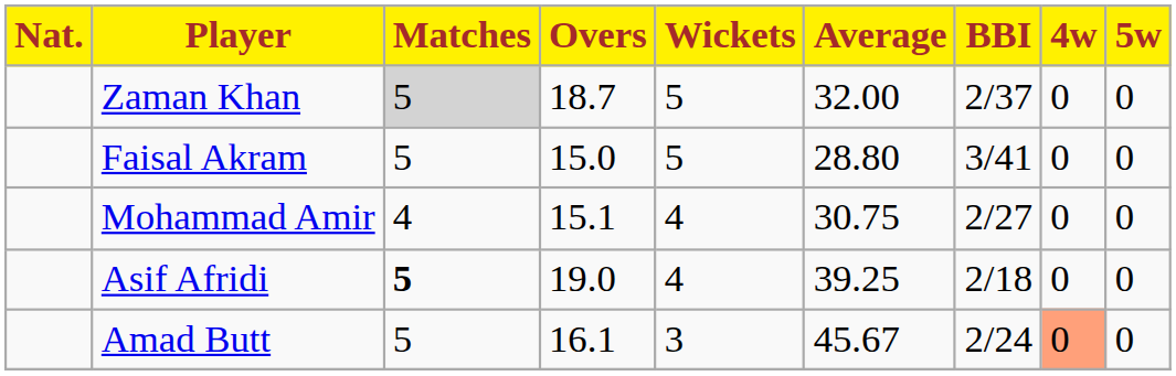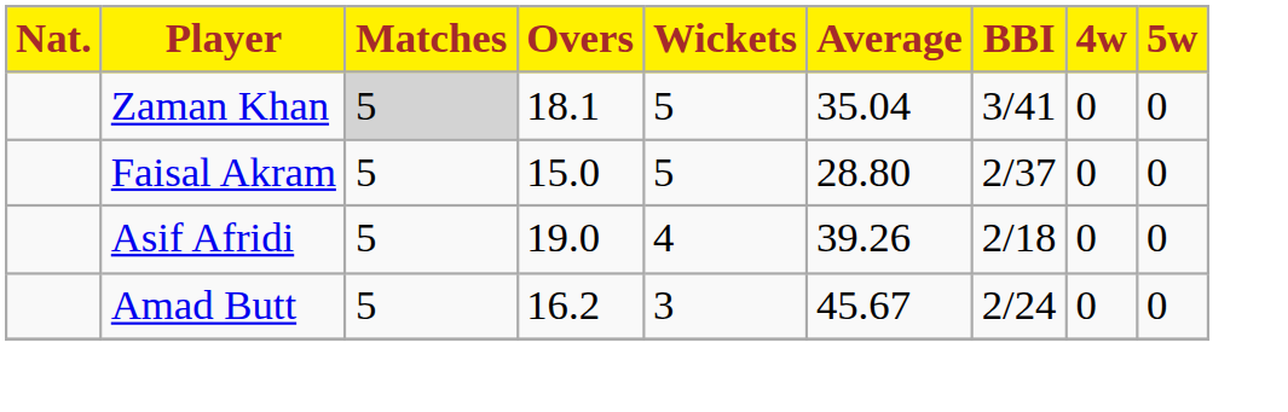Zaman Khan | Overs: 18.7 -> 18.1
Zaman Khan | Average: 32.00 -> 35.04
Zaman Khan | BBI: 2/37 -> 3/41
Faisal Akram | BBI: 3/41 -> 2/37
- row: Mohammad Amir | 4 | 15.1 | 4 | 30.75 | 2/27 | 0 | 0
Asif Afridi | Matches: bold -> normal
Asif Afridi | Average: 39.25 -> 39.26
Amad Butt | Overs: 16.1 -> 16.2
Amad Butt | 4w: lightsalmon background -> no background
